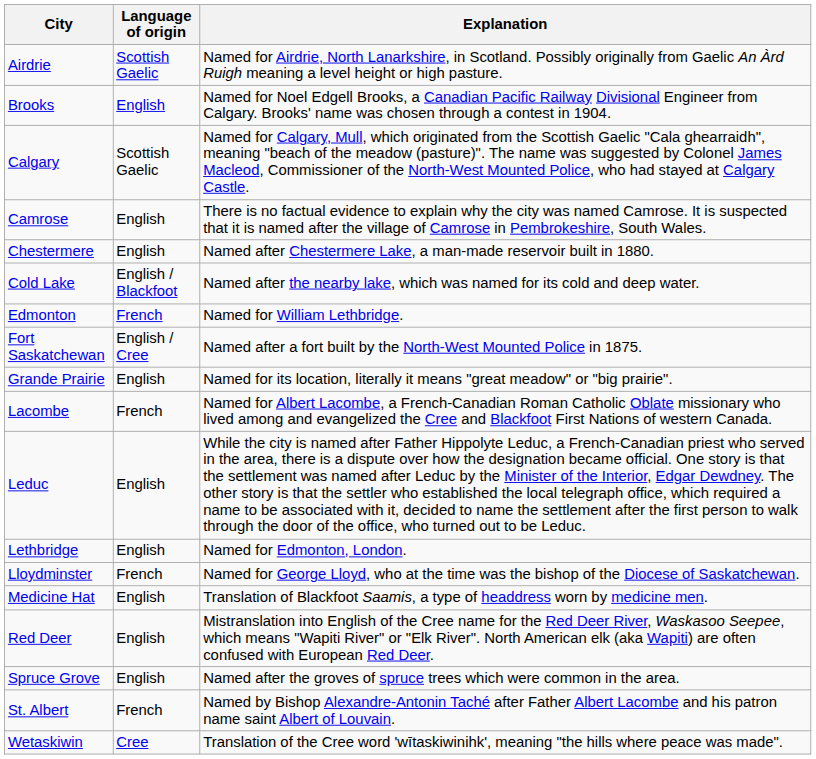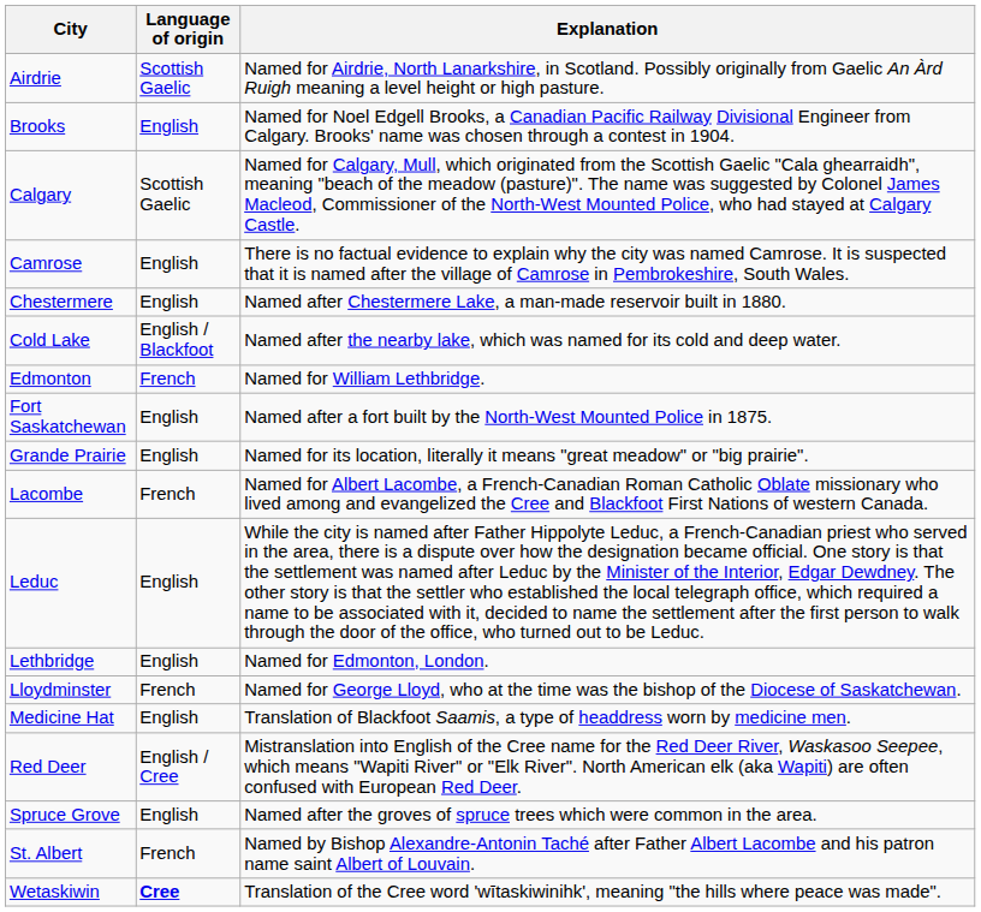Fort Saskatchewan | Language of origin: English / Cree -> English
Red Deer | Language of origin: English -> English / Cree
Wetaskiwin | Language of origin: normal -> bold
